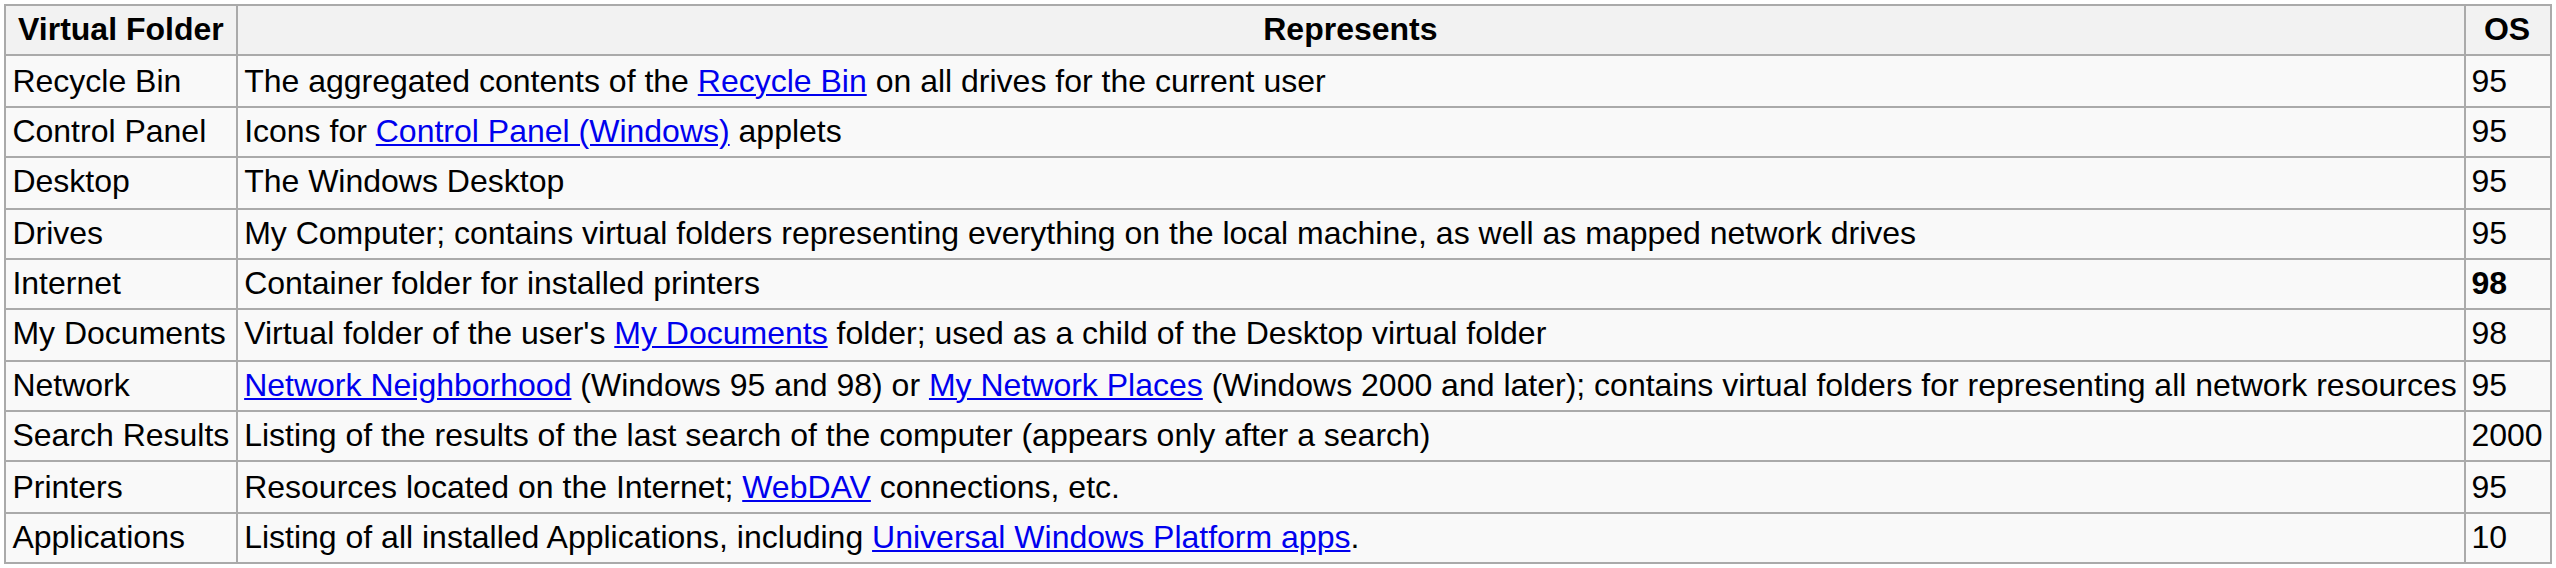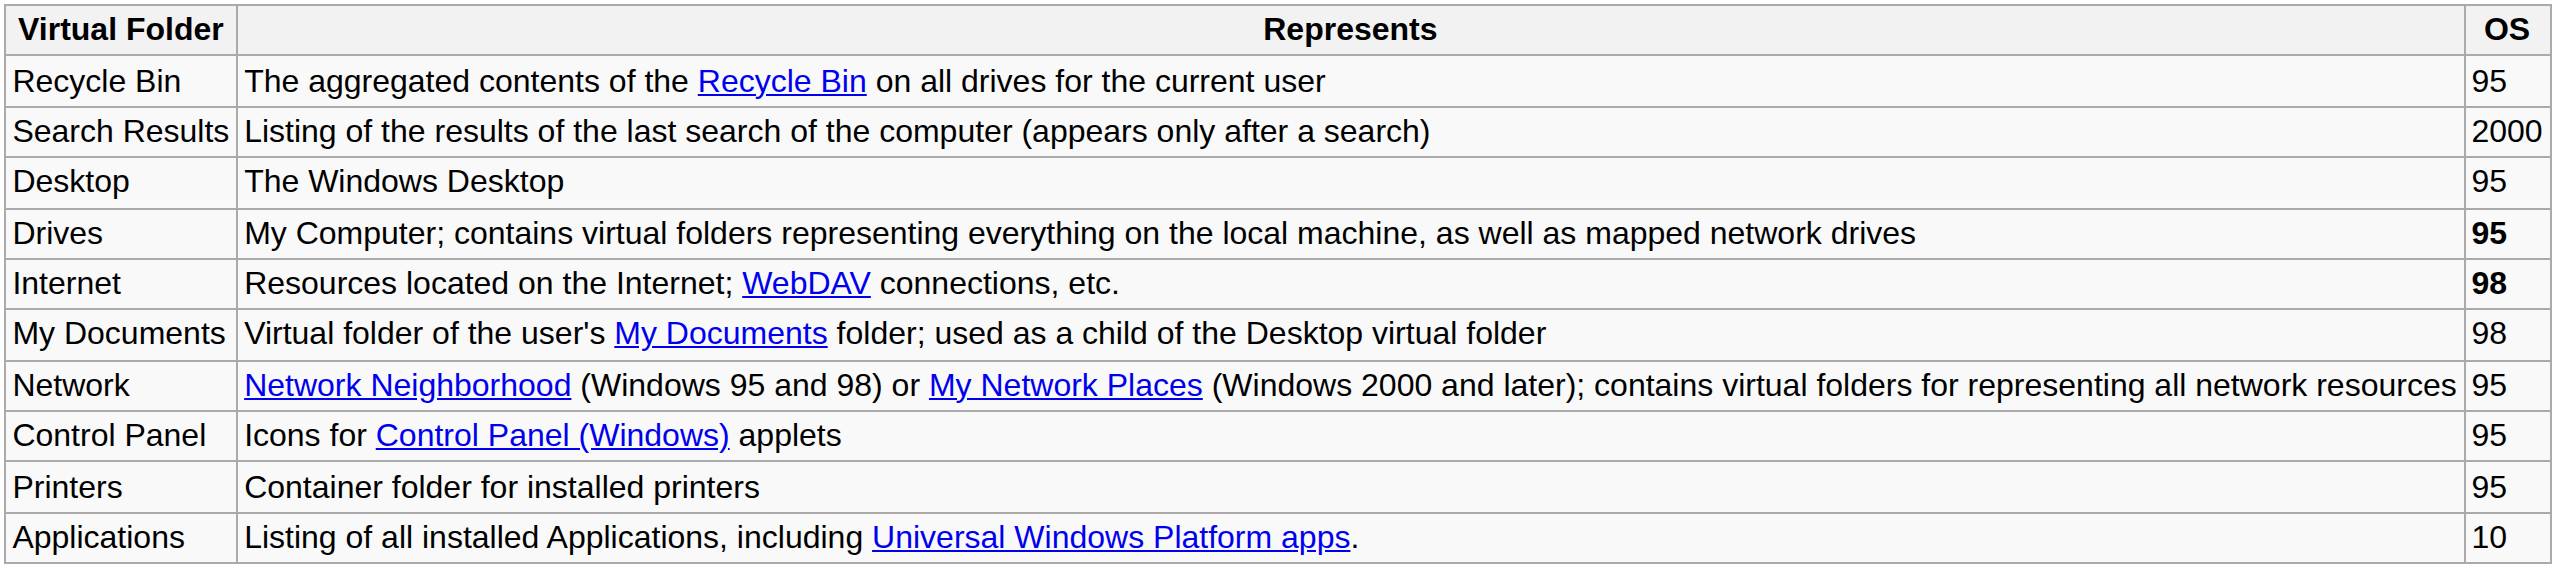rows swapped: Control Panel <-> Search Results
Drives | OS: normal -> bold
Internet | Represents: Container folder for installed printers -> Resources located on the Internet; WebDAV connections, etc.
Printers | Represents: Resources located on the Internet; WebDAV connections, etc. -> Container folder for installed printers
